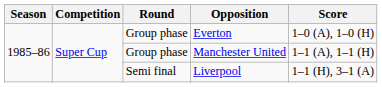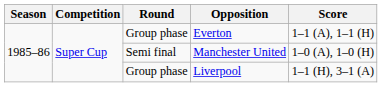Everton | Score: 1–0 (A), 1–0 (H) -> 1–1 (A), 1–1 (H)
Manchester United | Round: Group phase -> Semi final
Manchester United | Score: 1–1 (A), 1–1 (H) -> 1–0 (A), 1–0 (H)
Liverpool | Round: Semi final -> Group phase
